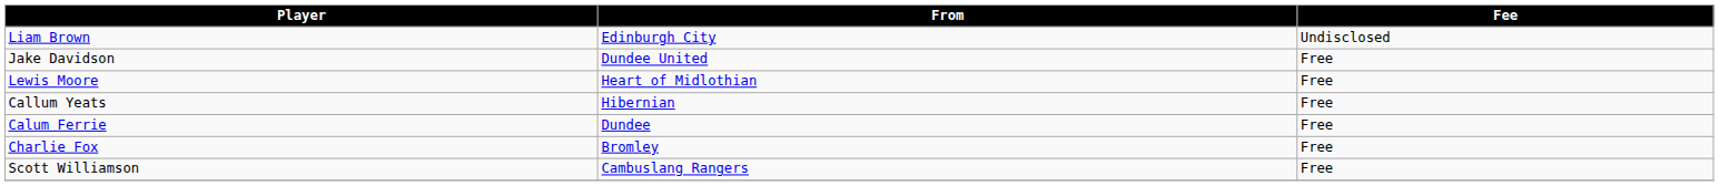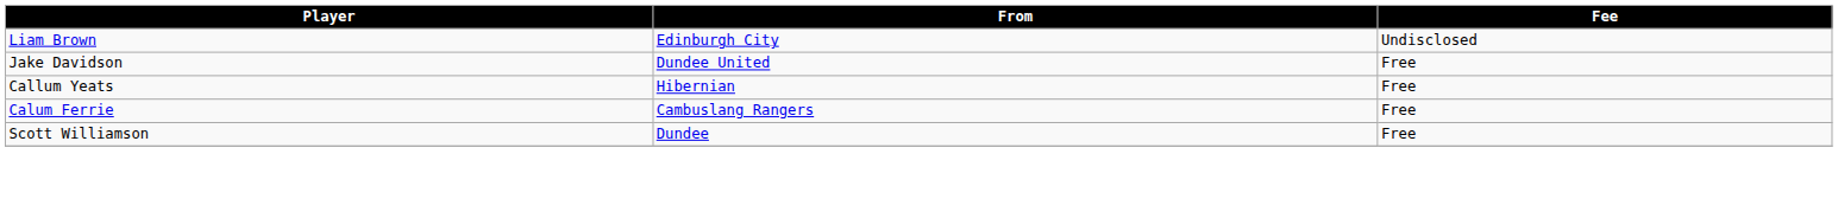- row: Lewis Moore | Heart of Midlothian | Free
Calum Ferrie | From: Dundee -> Cambuslang Rangers
- row: Charlie Fox | Bromley | Free
Scott Williamson | From: Cambuslang Rangers -> Dundee
